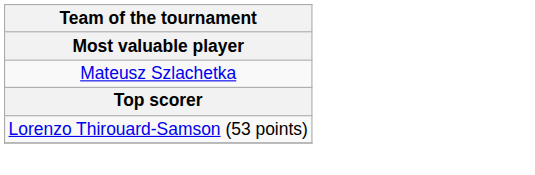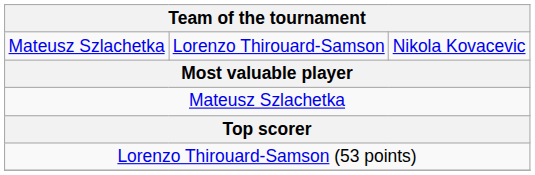+ row: Mateusz Szlachetka | Lorenzo Thirouard-Samson | Nikola Kovacevic
